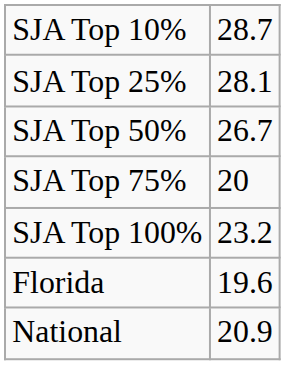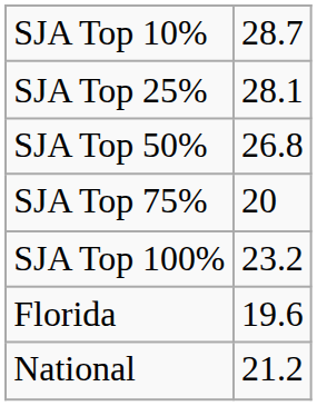SJA Top 50% | column 2: 26.7 -> 26.8
National | column 2: 20.9 -> 21.2
